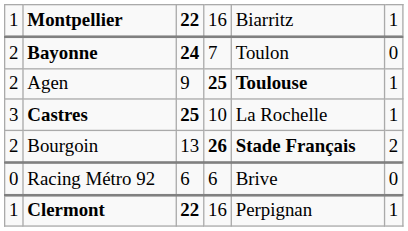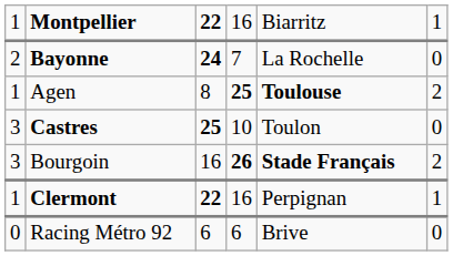Bayonne | column 5: Toulon -> La Rochelle
Agen | column 1: 2 -> 1
Agen | column 3: 9 -> 8
Agen | column 6: 1 -> 2
Castres | column 5: La Rochelle -> Toulon
Castres | column 6: 1 -> 0
Bourgoin | column 1: 2 -> 3
Bourgoin | column 3: 13 -> 16
rows swapped: Racing Métro 92 <-> Clermont
